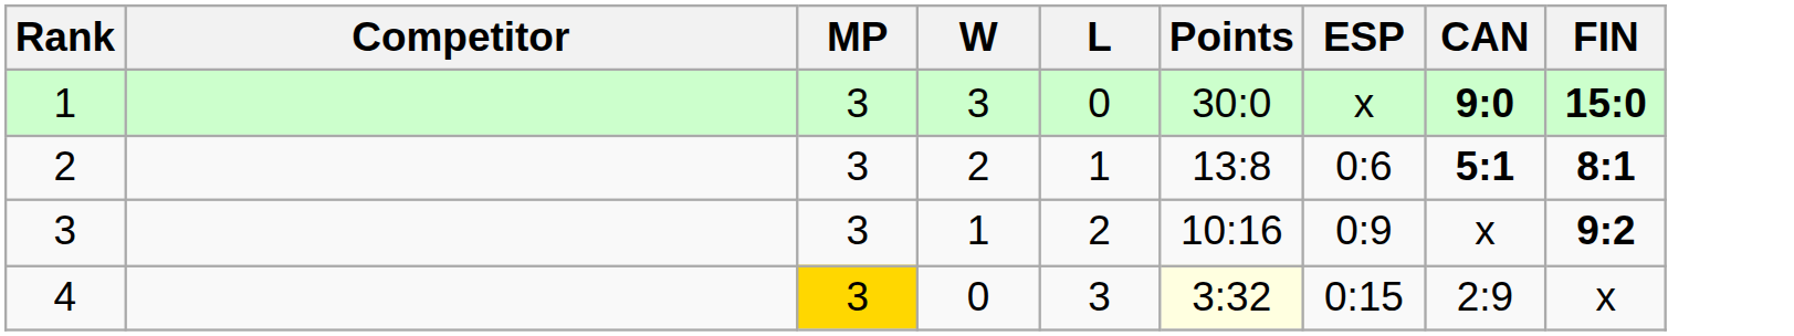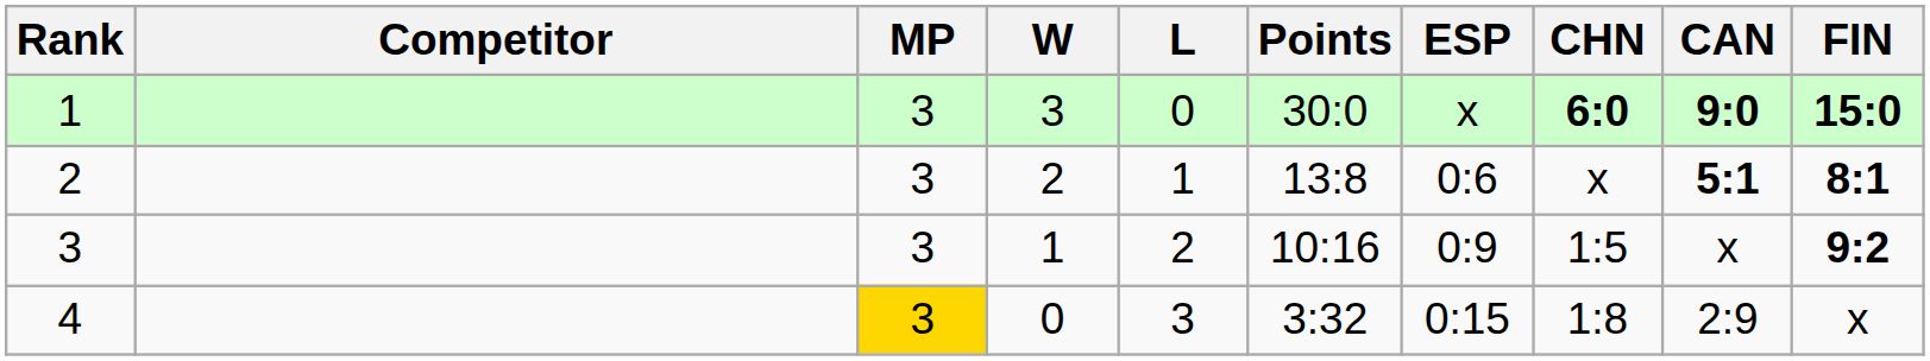+ column: CHN | 6:0 | x | 1:5 | 1:8
4 | Points: lightyellow background -> no background
